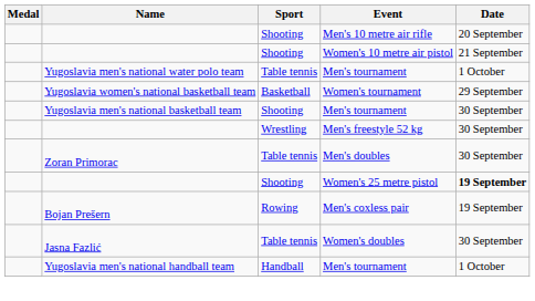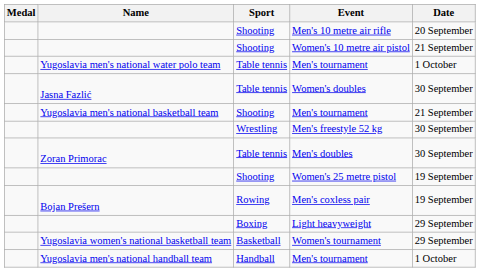rows swapped: Women's tournament <-> Women's doubles
Yugoslavia men's national basketball team / Men's tournament | Date: 30 September -> 21 September
Women's 25 metre pistol | Date: bold -> normal
+ row: Boxing | Light heavyweight | 29 September
